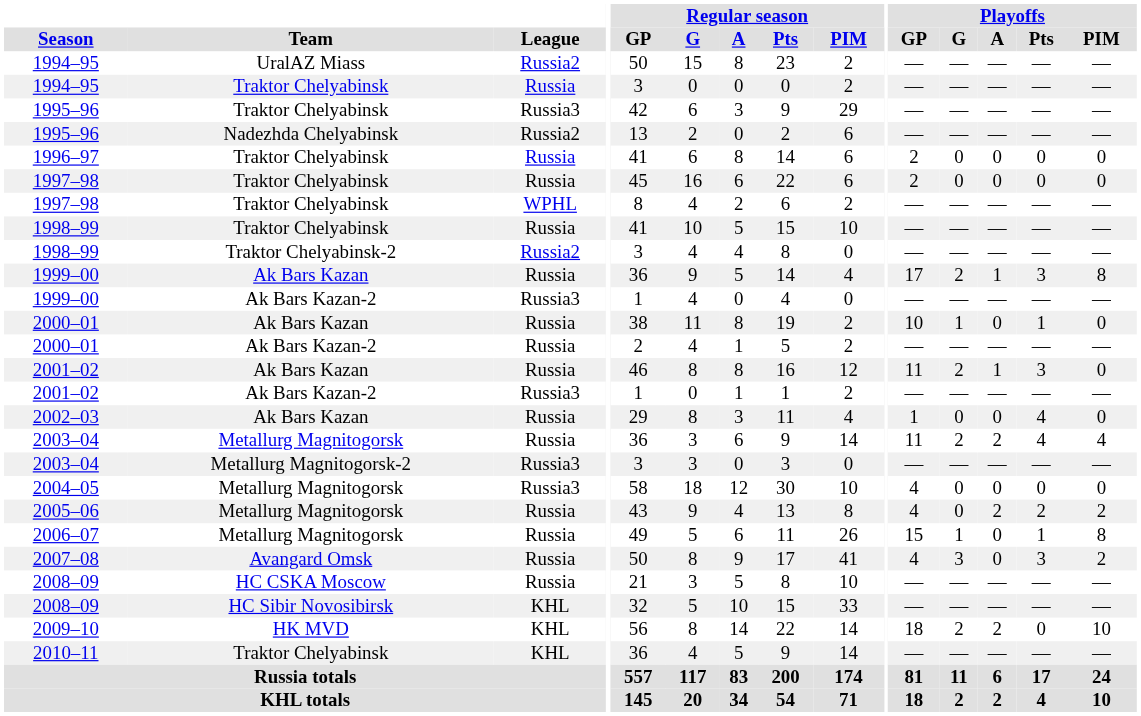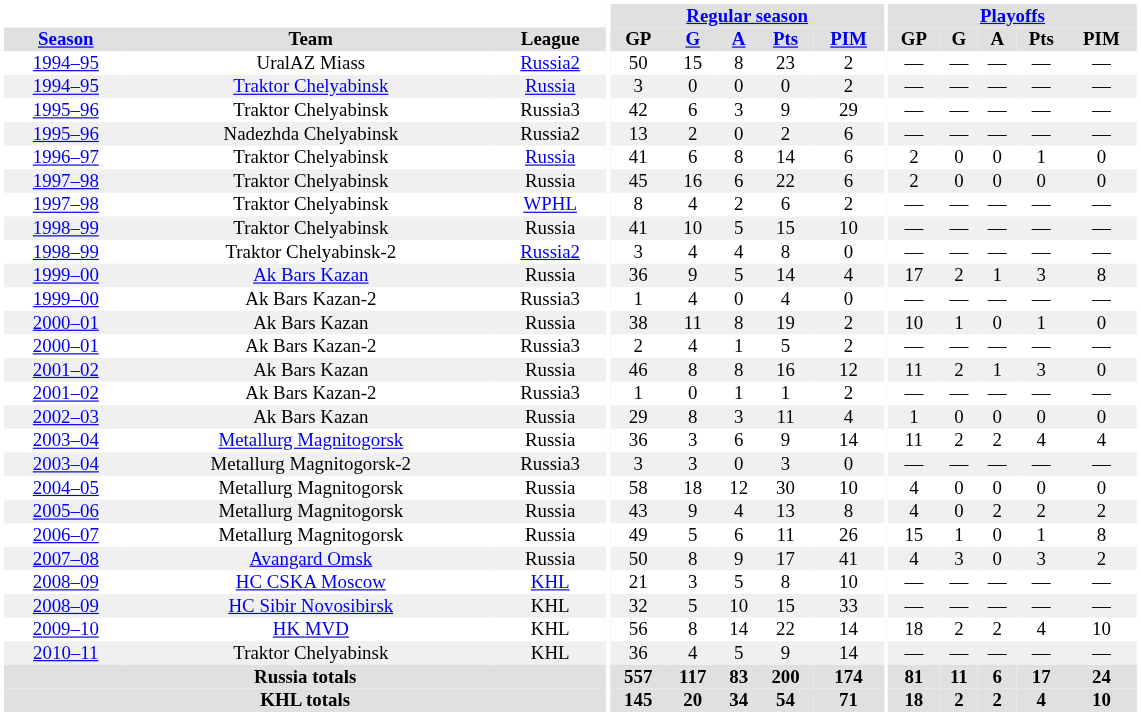1996–97 | Playoffs / Pts: 0 -> 1
2000–01 / Ak Bars Kazan-2 | League: Russia -> Russia3
2002–03 | Playoffs / Pts: 4 -> 0
2004–05 | League: Russia3 -> Russia
2008–09 / HC CSKA Moscow | League: Russia -> KHL
2009–10 | Playoffs / Pts: 0 -> 4
